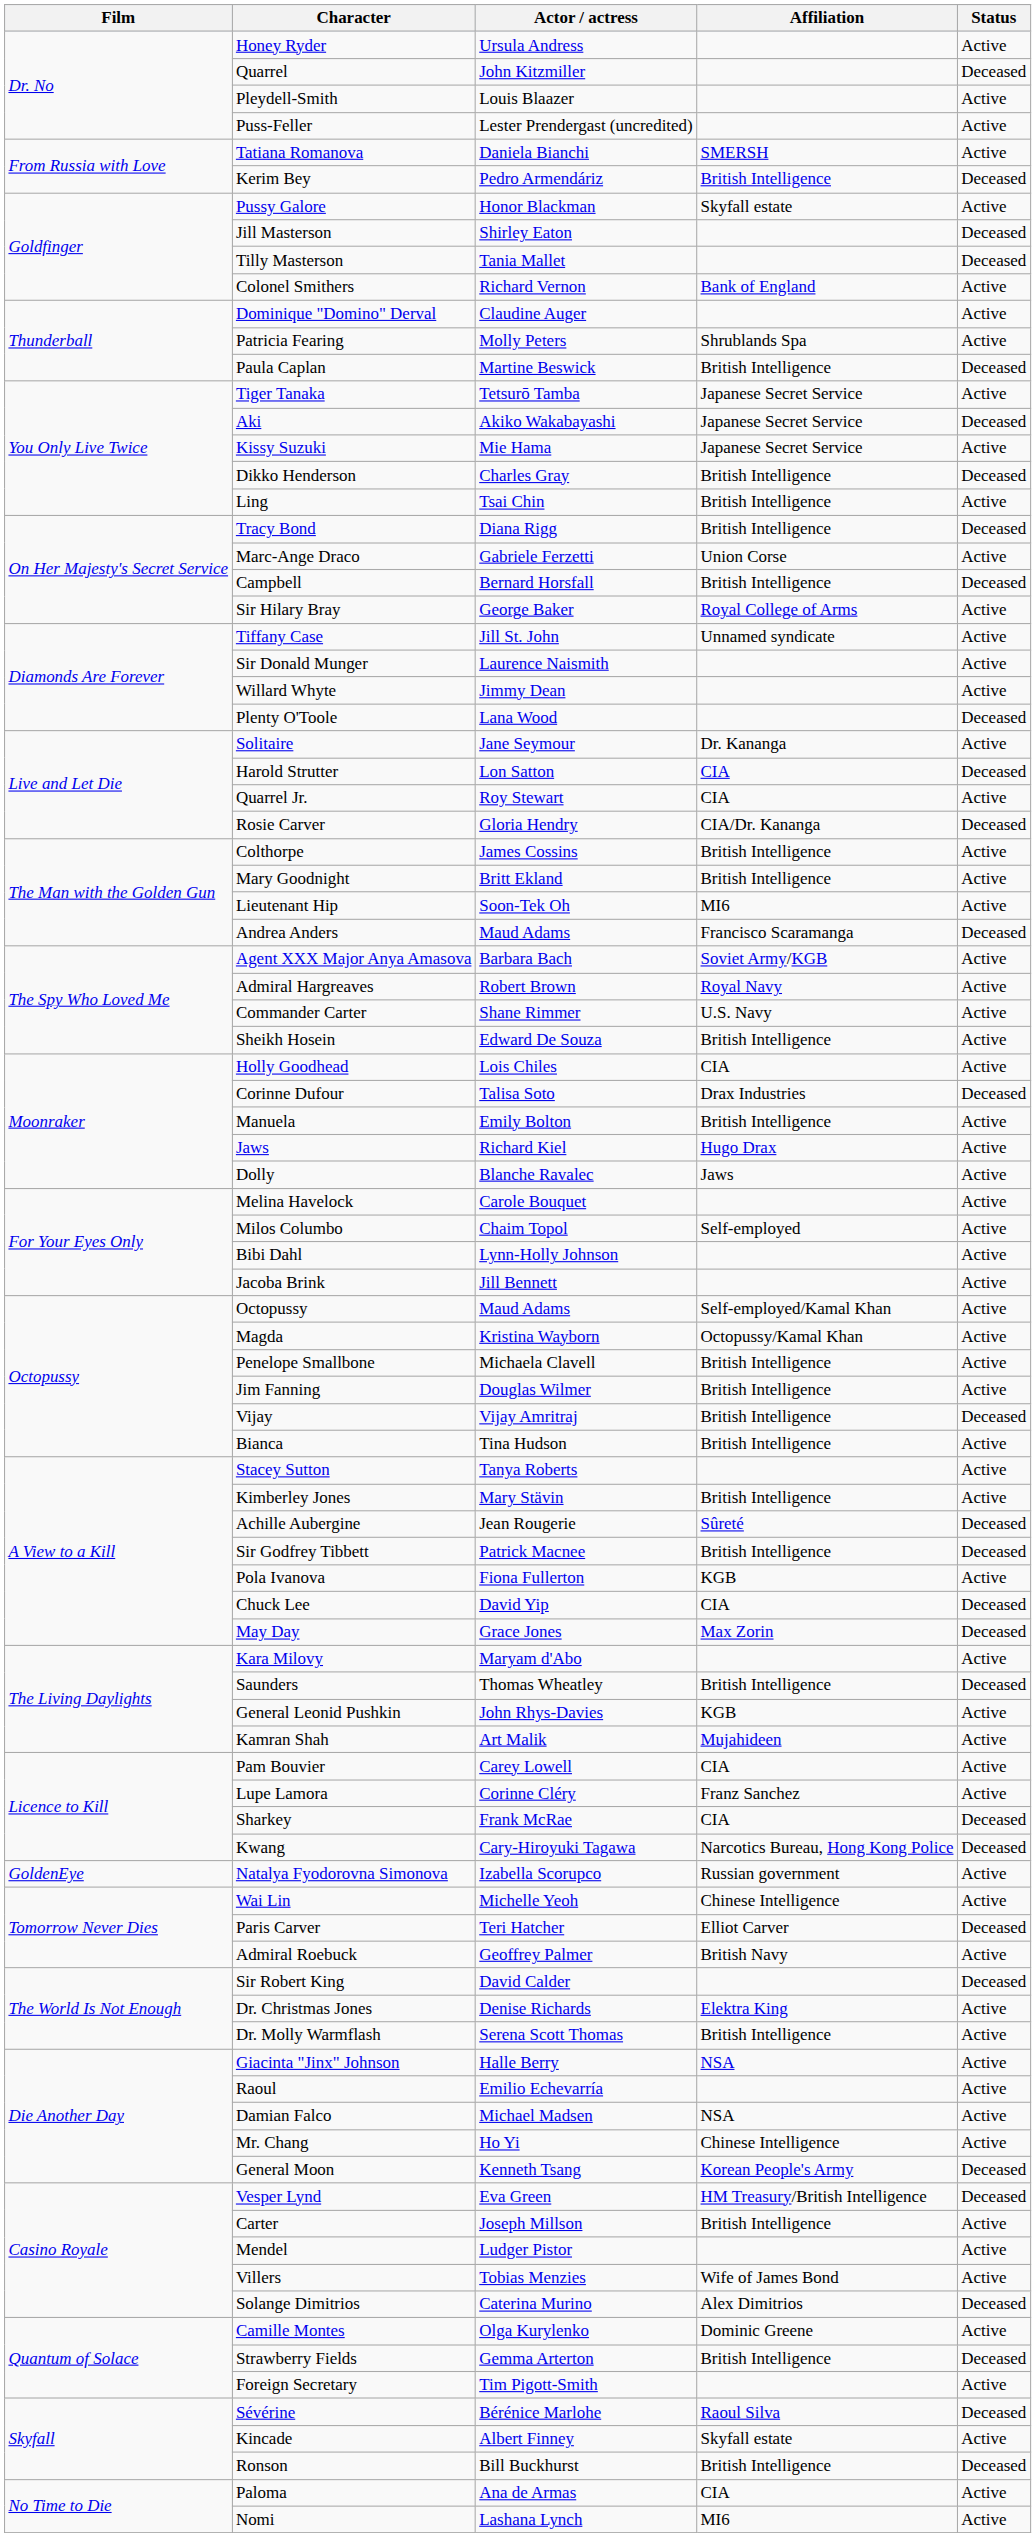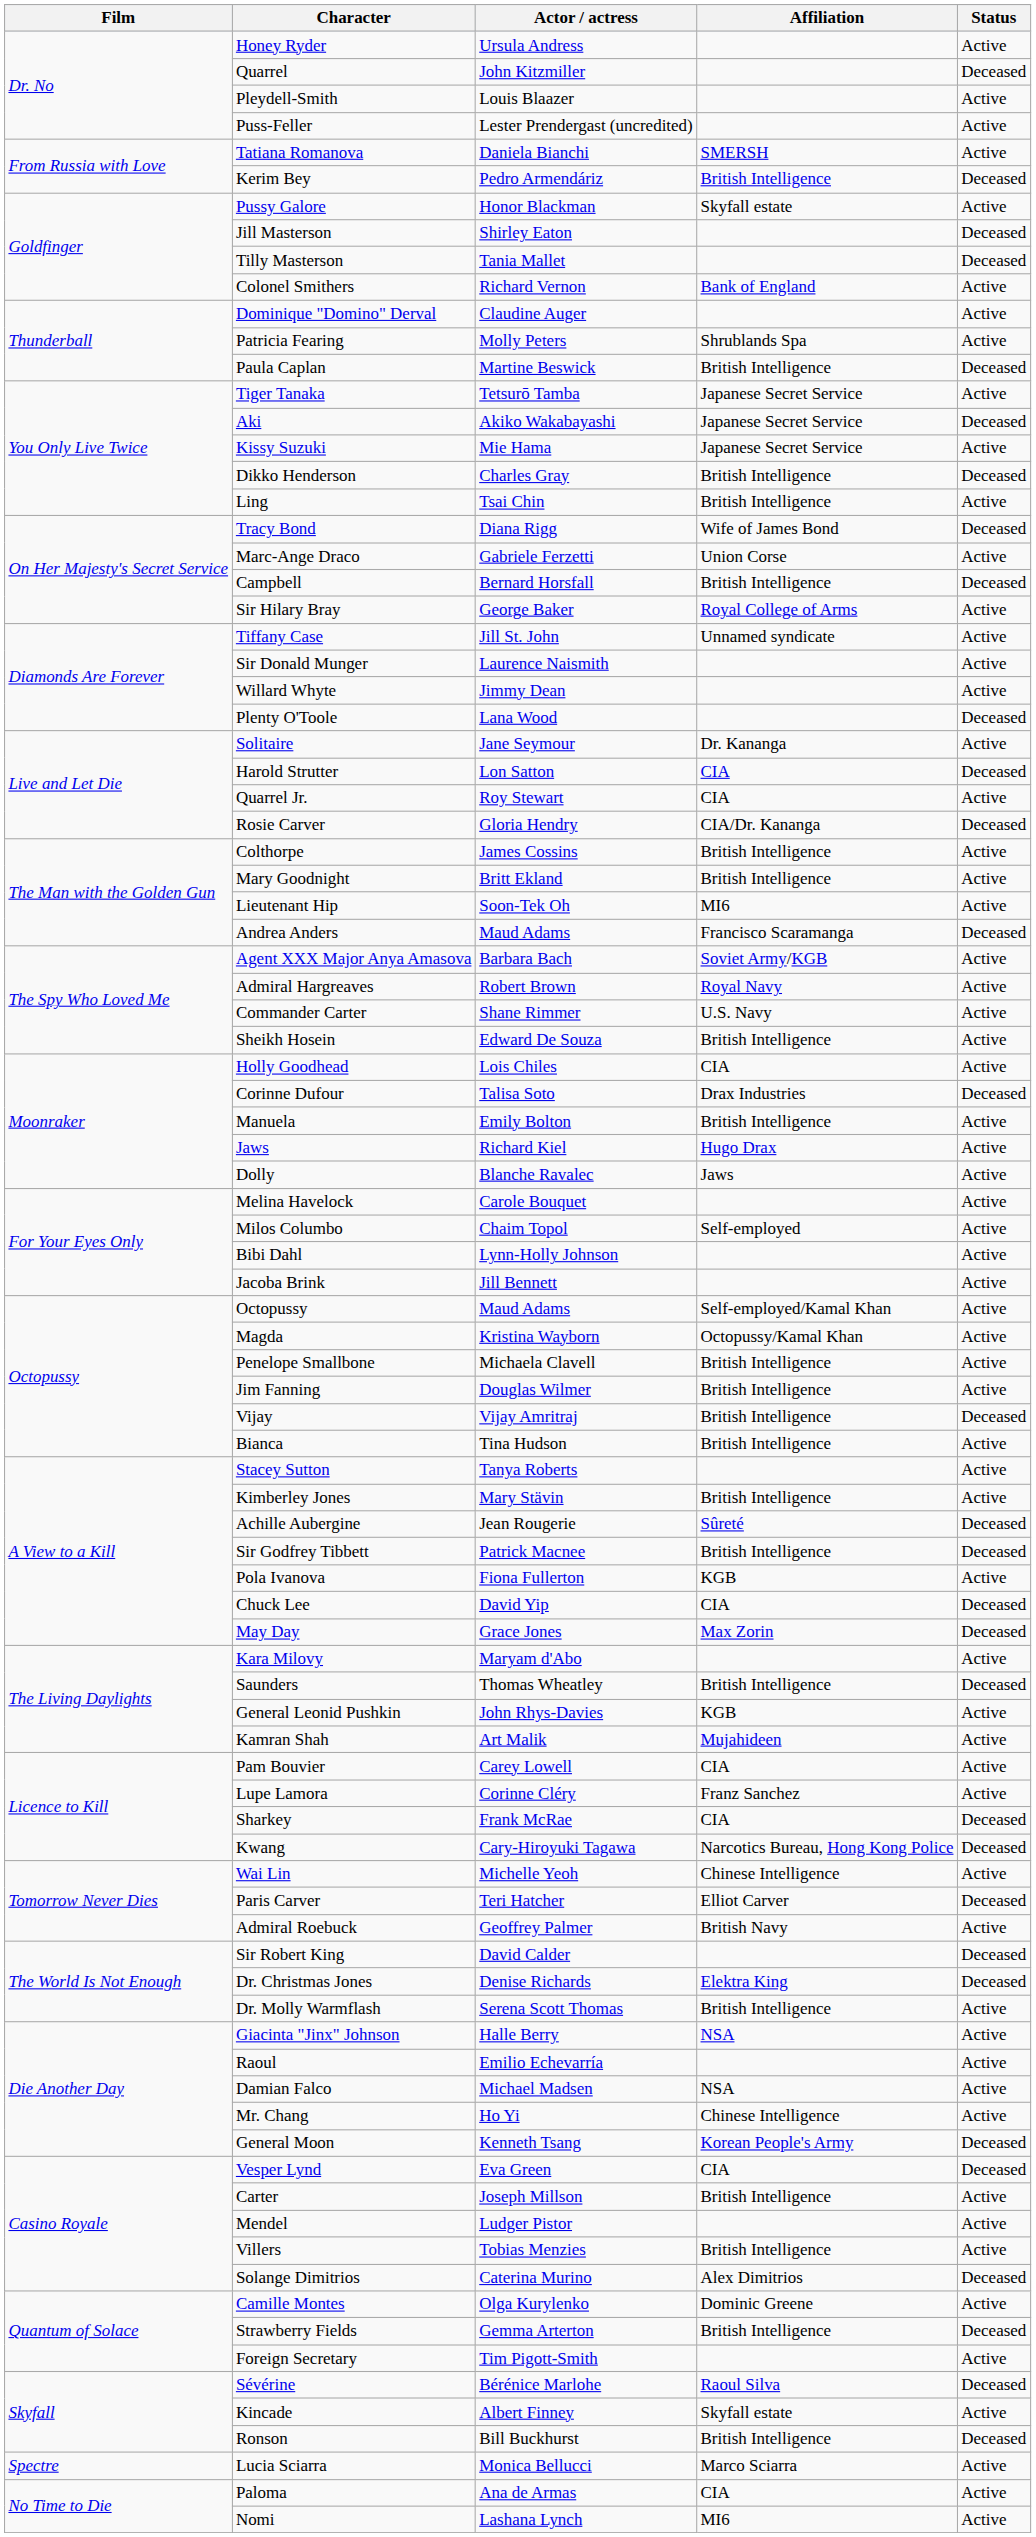Tracy Bond | Affiliation: British Intelligence -> Wife of James Bond
- row: GoldenEye | Natalya Fyodorovna Simonova | Izabella Scorupco | Russian government | Active
Dr. Christmas Jones | Status: Active -> Deceased
Vesper Lynd | Affiliation: HM Treasury/British Intelligence -> CIA
Villers | Affiliation: Wife of James Bond -> British Intelligence
+ row: Spectre | Lucia Sciarra | Monica Bellucci | Marco Sciarra | Active
